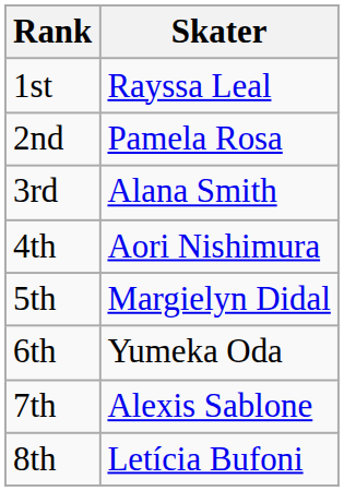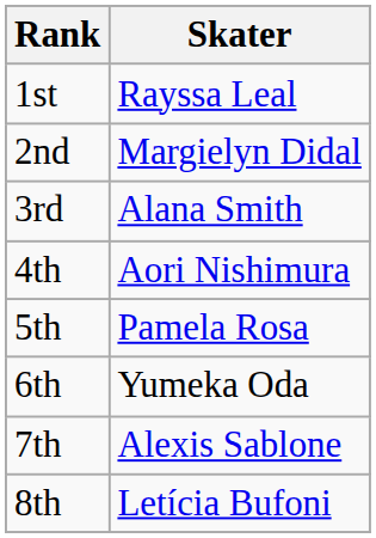2nd | Skater: Pamela Rosa -> Margielyn Didal
5th | Skater: Margielyn Didal -> Pamela Rosa
